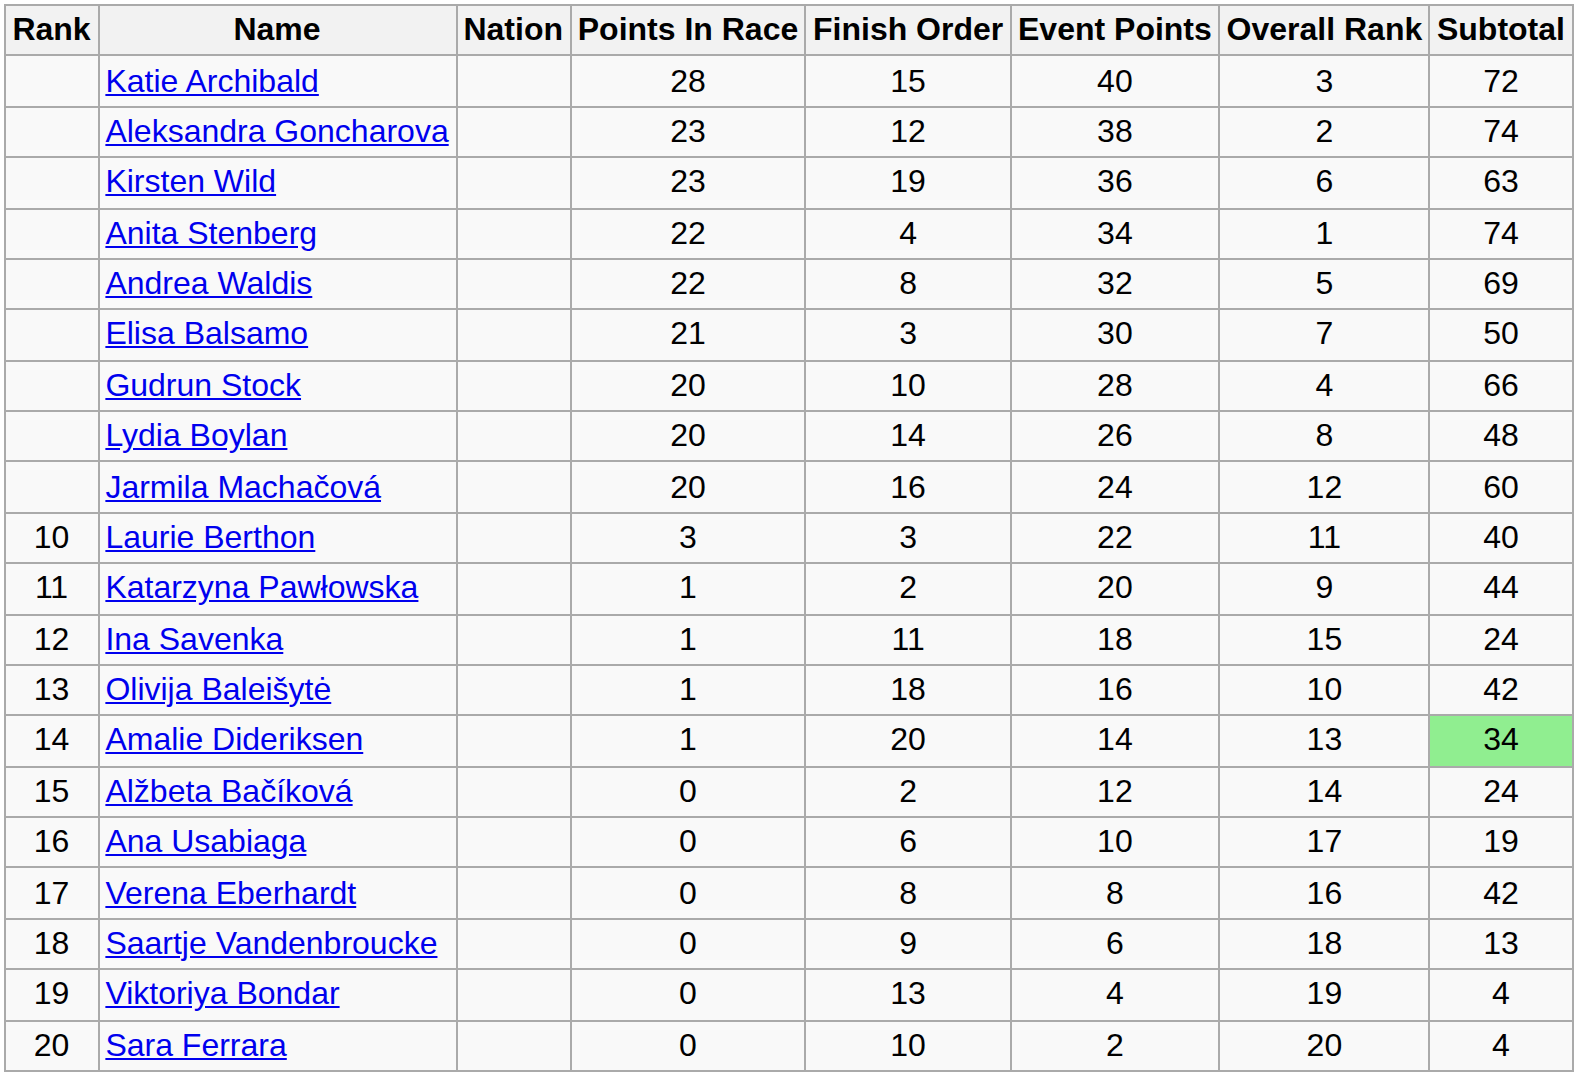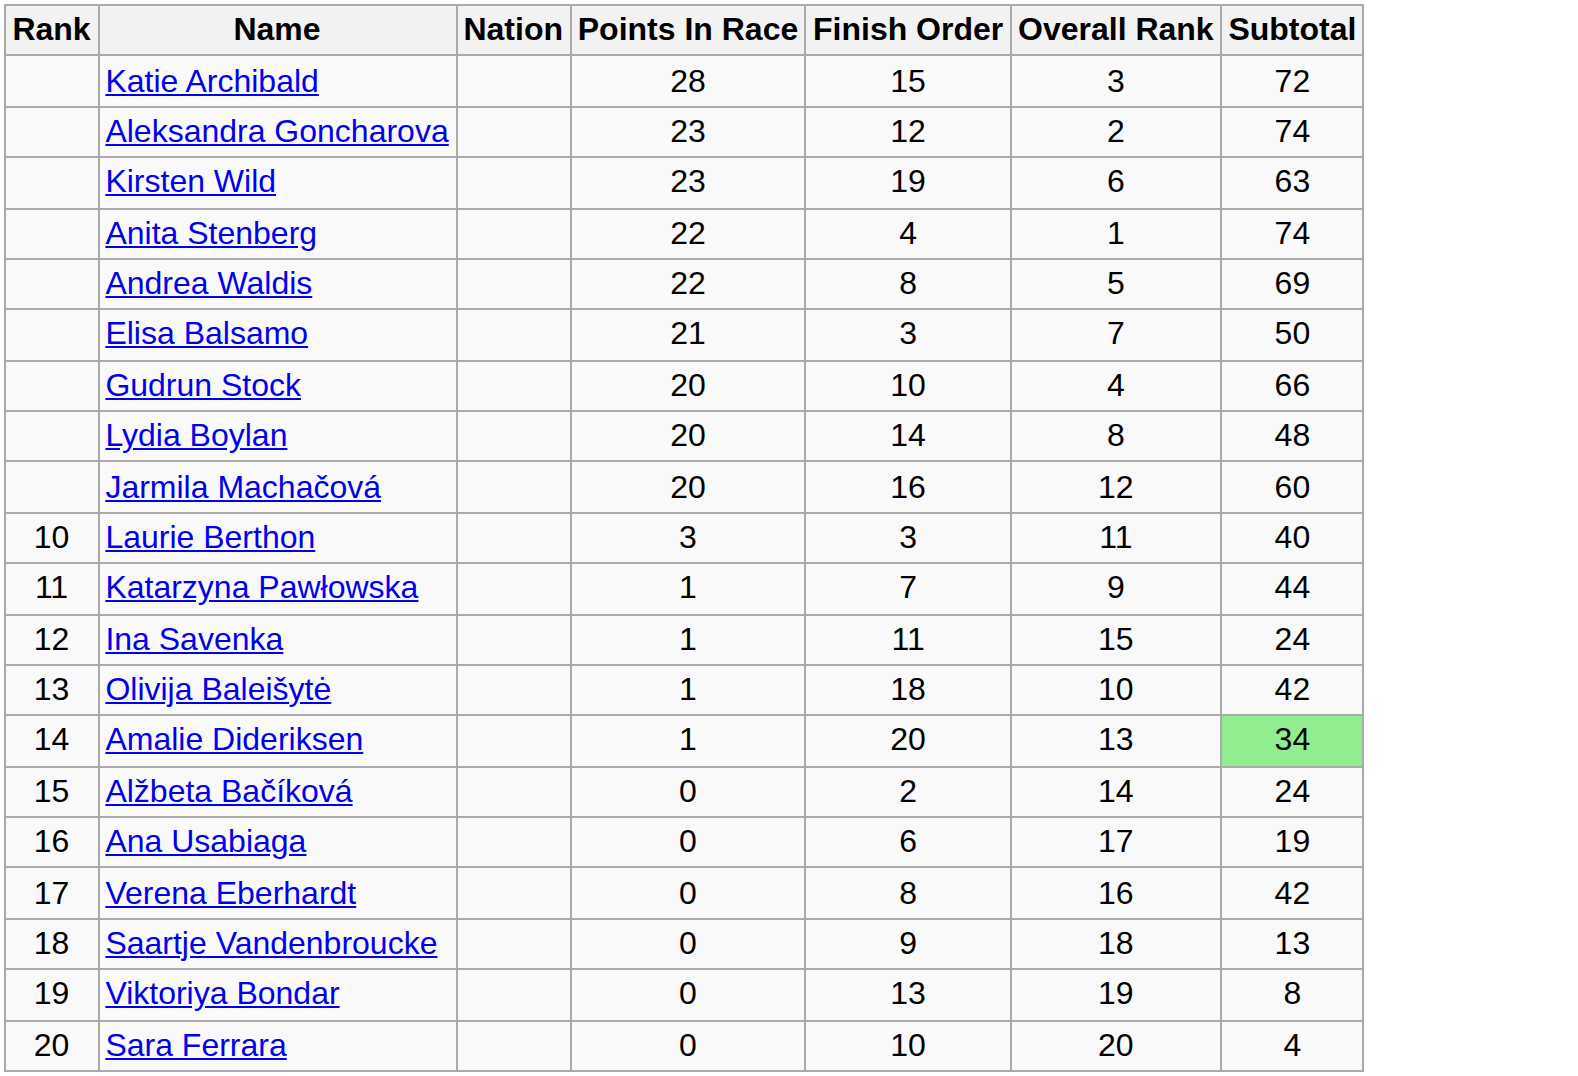- column: Event Points | 40 | 38 | 36 | 34 | 32 | 30 | 28 | 26 | 24 | 22 | 20 | 18 | 16 | 14 | 12 | 10 | 8 | 6 | 4 | 2
Katarzyna Pawłowska | Finish Order: 2 -> 7
Viktoriya Bondar | Subtotal: 4 -> 8
